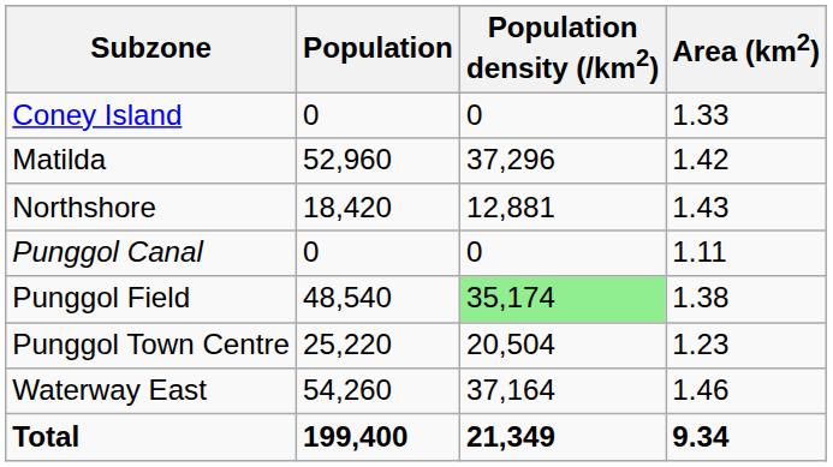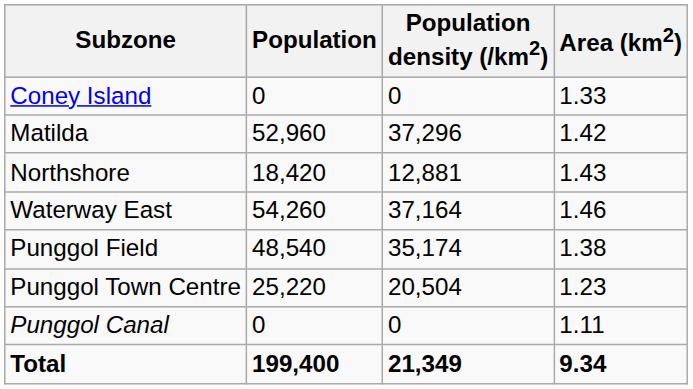rows swapped: Punggol Canal <-> Waterway East
Punggol Field | Population density (/km2): lightgreen background -> no background
